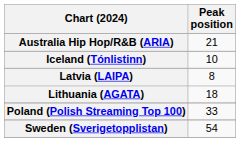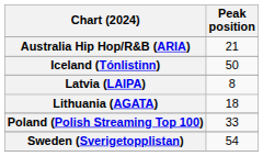Iceland (Tónlistinn) | Peak position: 10 -> 50
